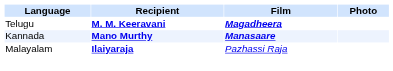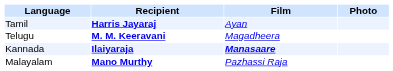+ row: Tamil | Harris Jayaraj | Ayan
Telugu | Film: bold -> normal
Kannada | Recipient: Mano Murthy -> Ilaiyaraja
Malayalam | Recipient: Ilaiyaraja -> Mano Murthy
